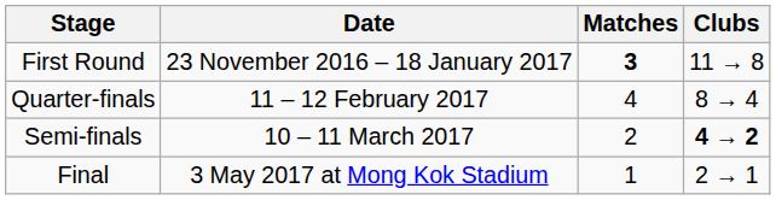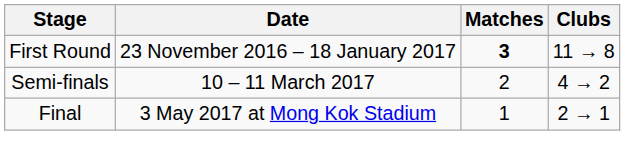- row: Quarter-finals | 11 – 12 February 2017 | 4 | 8 → 4
Semi-finals | Clubs: bold -> normal
